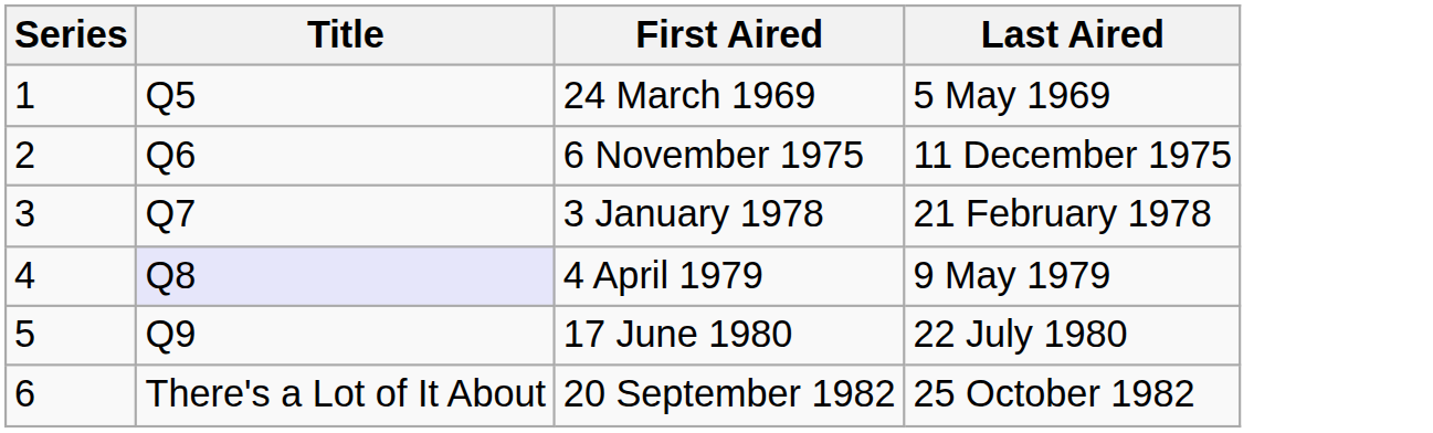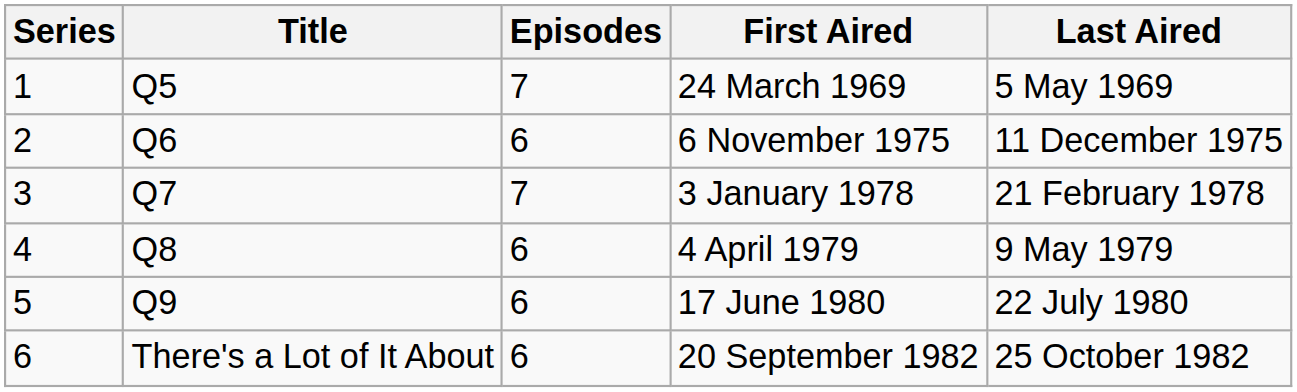+ column: Episodes | 7 | 6 | 7 | 6 | 6 | 6
4 April 1979 | Title: lavender background -> no background
